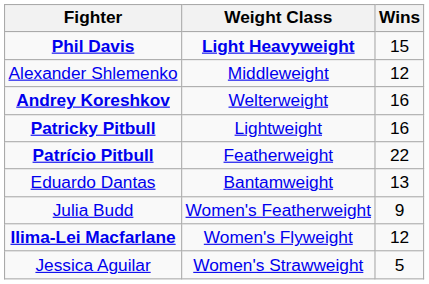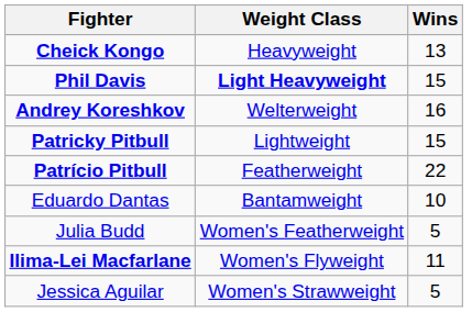+ row: Cheick Kongo | Heavyweight | 13
- row: Alexander Shlemenko | Middleweight | 12
Patricky Pitbull | Wins: 16 -> 15
Eduardo Dantas | Wins: 13 -> 10
Julia Budd | Wins: 9 -> 5
Ilima-Lei Macfarlane | Wins: 12 -> 11
